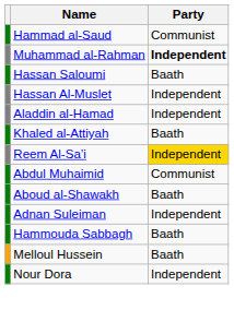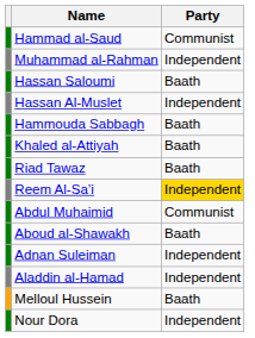Muhammad al-Rahman | Party: bold -> normal
rows swapped: Hammouda Sabbagh <-> Aladdin al-Hamad
+ row: Riad Tawaz | Baath
